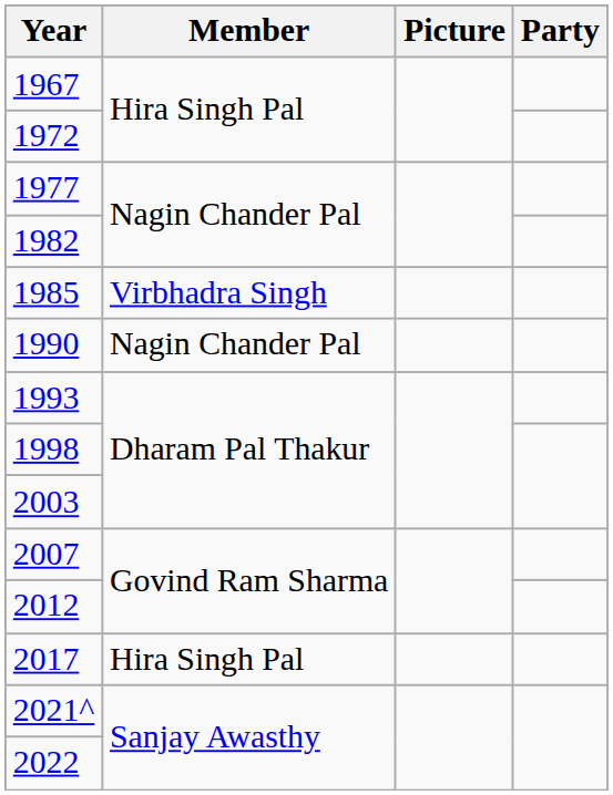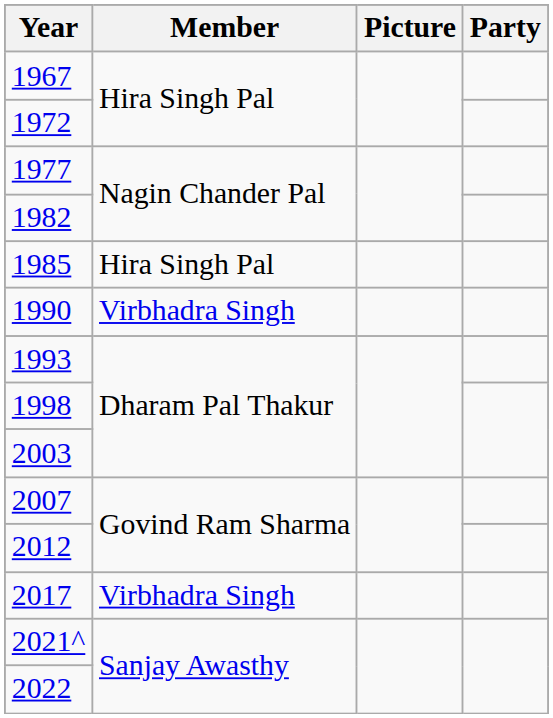1985 | Member: Virbhadra Singh -> Hira Singh Pal
1990 | Member: Nagin Chander Pal -> Virbhadra Singh
2017 | Member: Hira Singh Pal -> Virbhadra Singh
